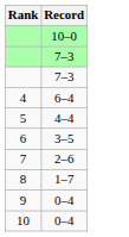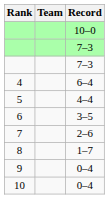+ column: Team
